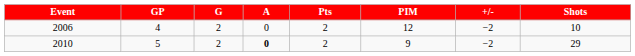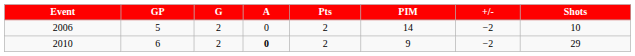2006 | GP: 4 -> 5
2006 | PIM: 12 -> 14
2010 | GP: 5 -> 6
